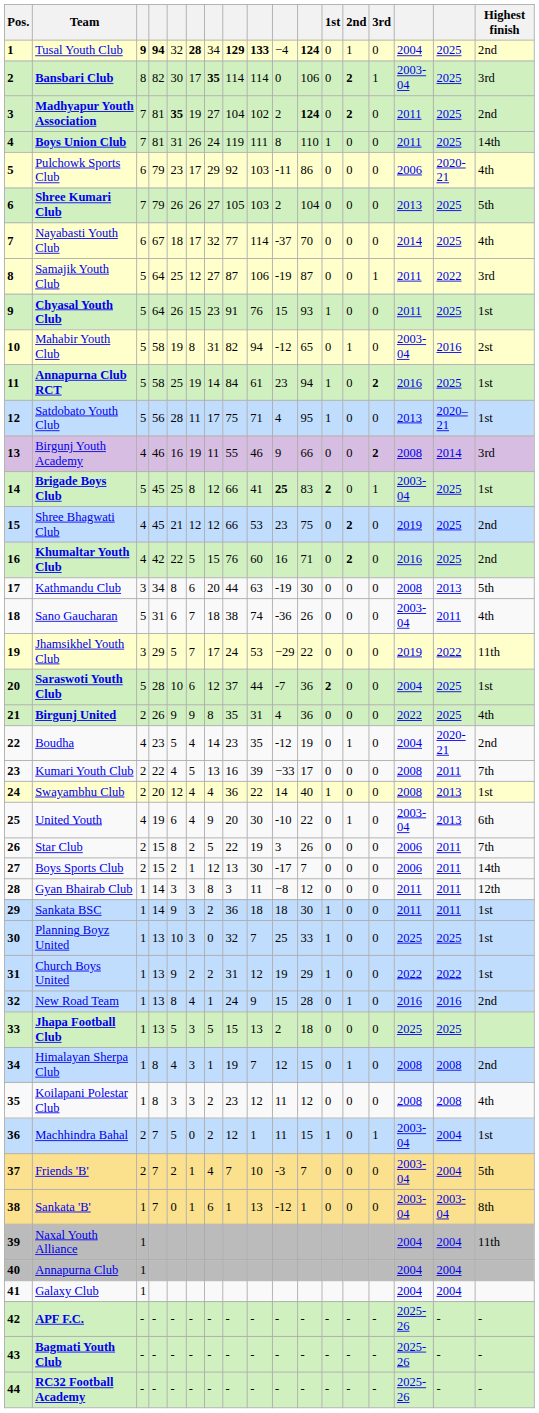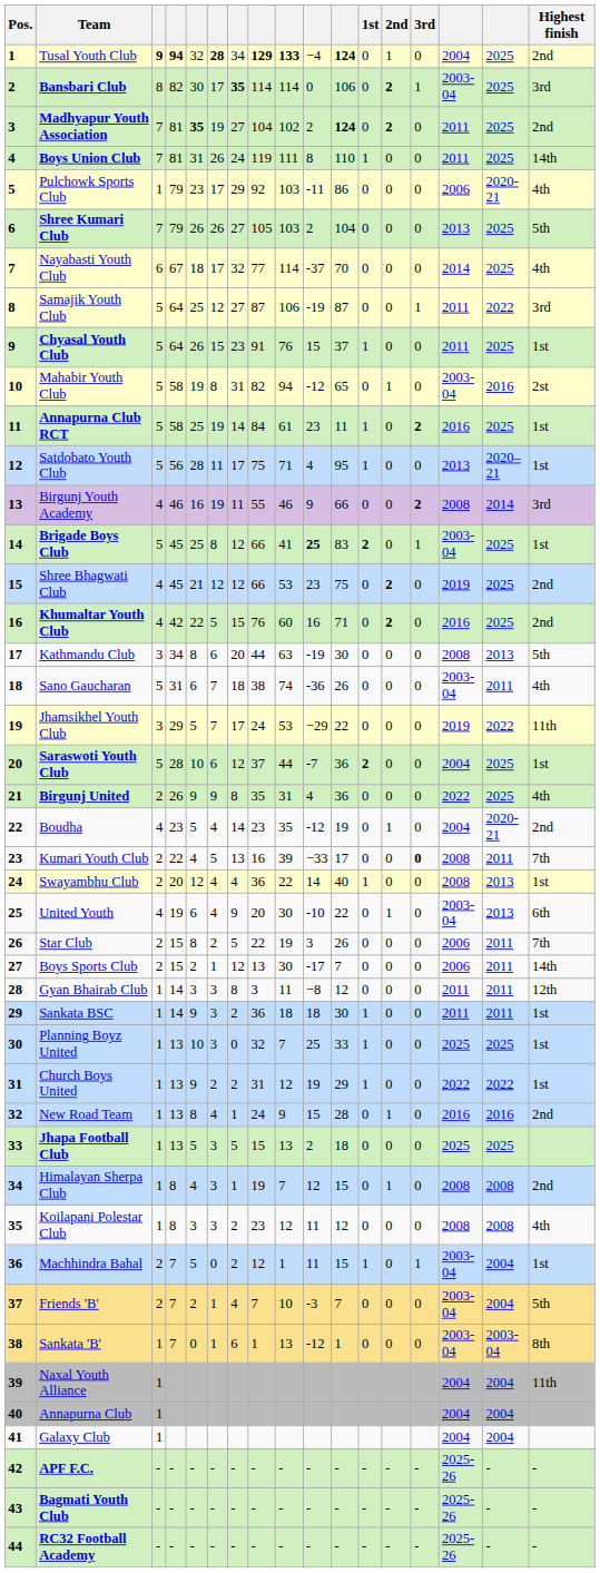Pulchowk Sports Club | column 3: 6 -> 1
Chyasal Youth Club | column 11: 93 -> 37
Annapurna Club RCT | column 11: 94 -> 11
Kumari Youth Club | 3rd: normal -> bold
